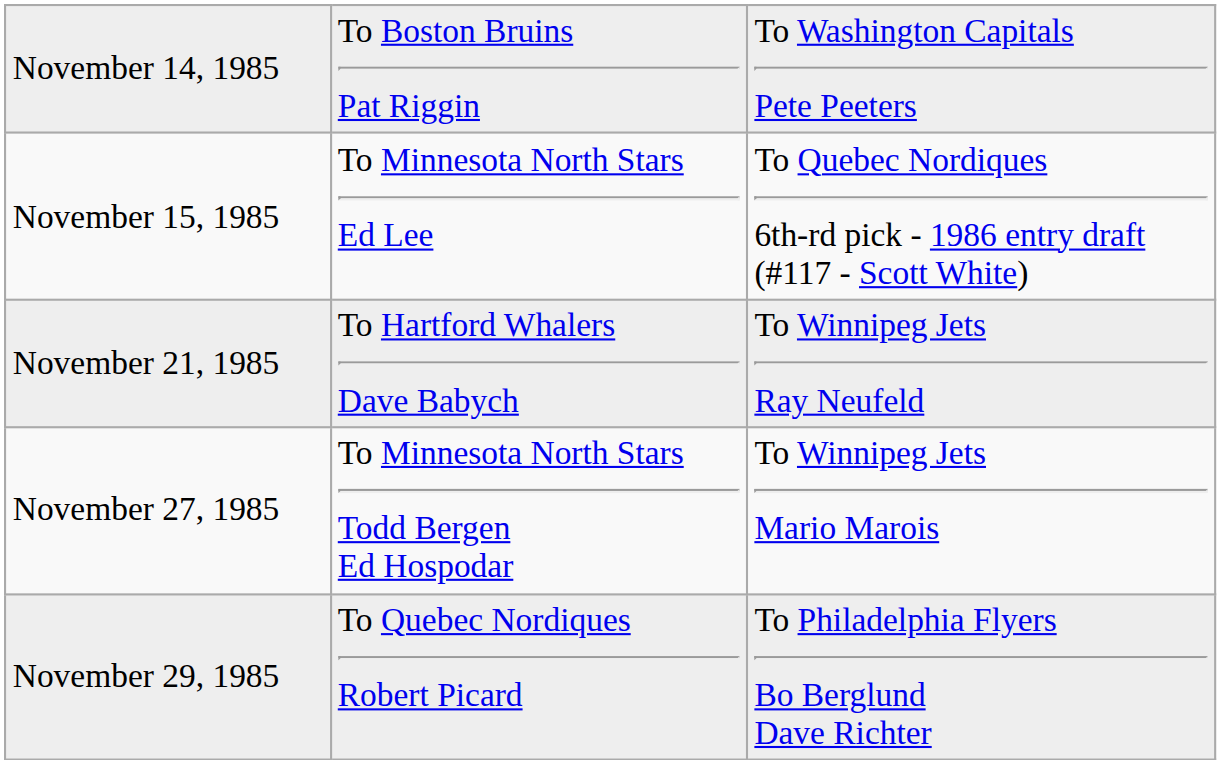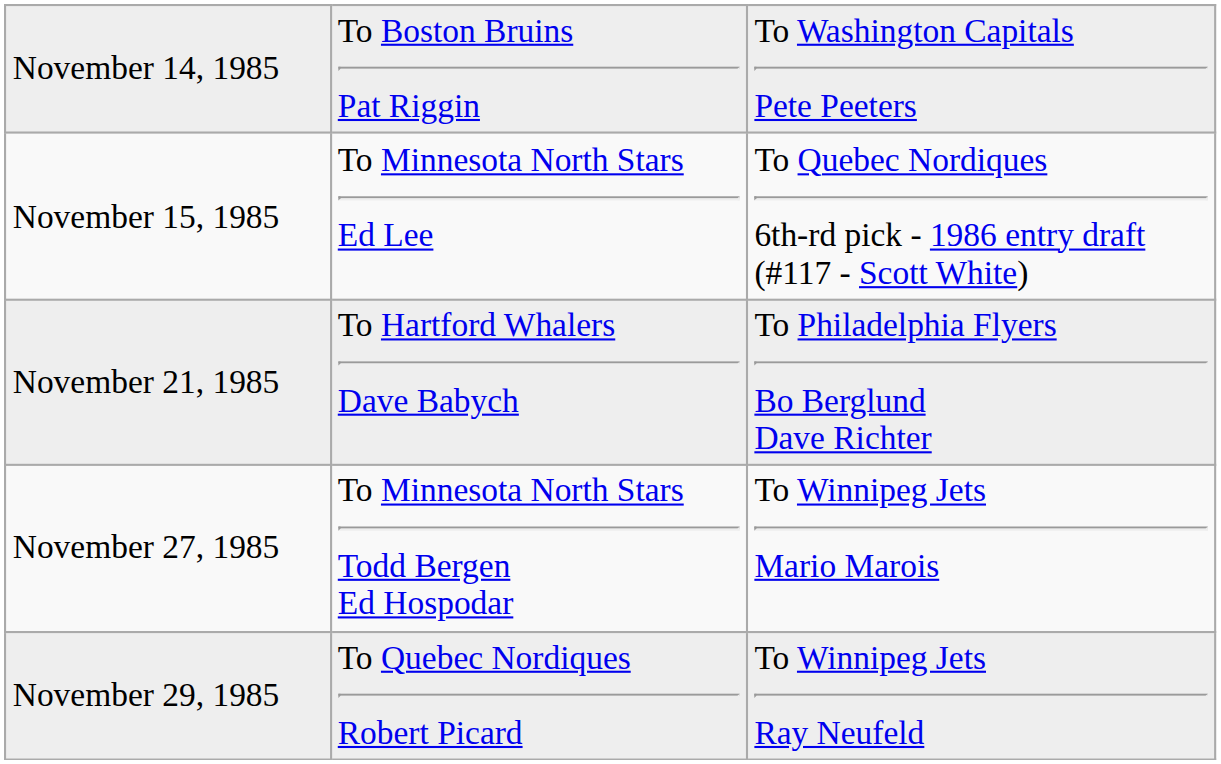November 21, 1985 | column 3: To Winnipeg Jets Ray Neufeld -> To Philadelphia Flyers Bo Berglund Dave Richter
November 29, 1985 | column 3: To Philadelphia Flyers Bo Berglund Dave Richter -> To Winnipeg Jets Ray Neufeld
